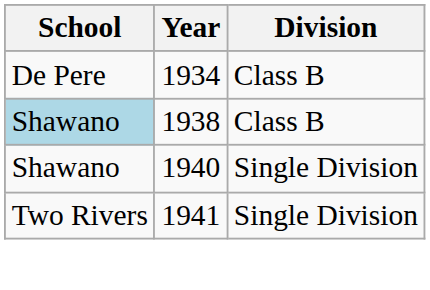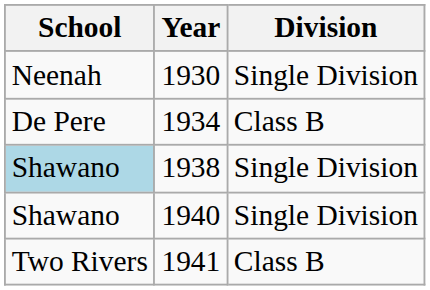+ row: Neenah | 1930 | Single Division
1938 | Division: Class B -> Single Division
1941 | Division: Single Division -> Class B
